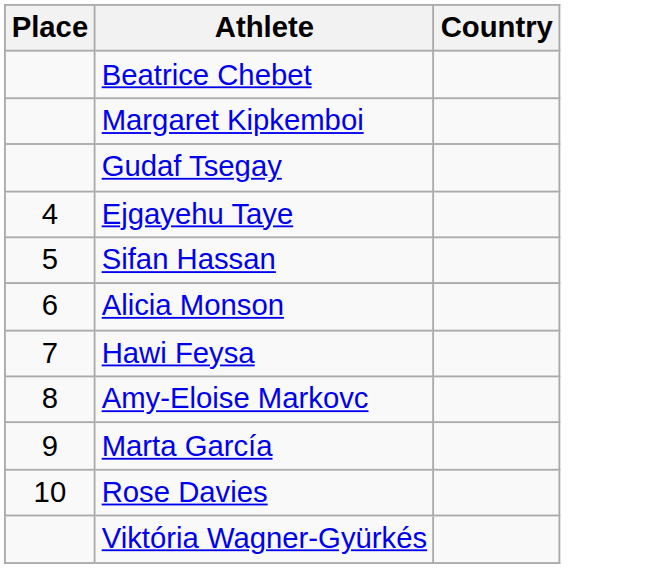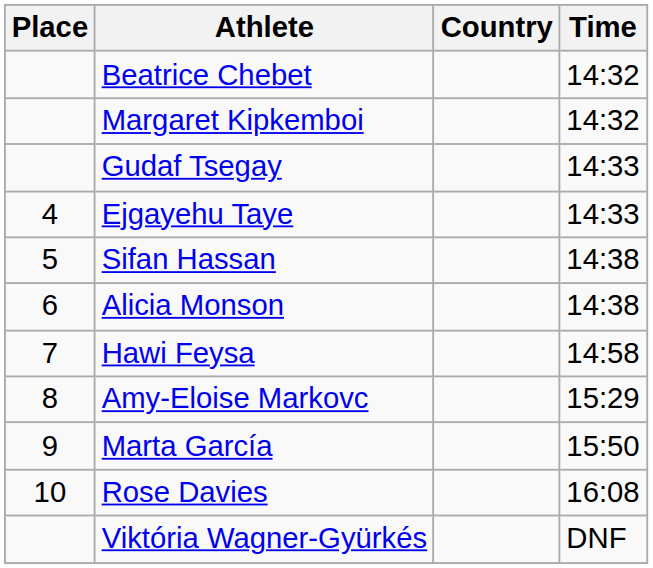+ column: Time | 14:32 | 14:32 | 14:33 | 14:33 | 14:38 | 14:38 | 14:58 | 15:29 | 15:50 | 16:08 | DNF
